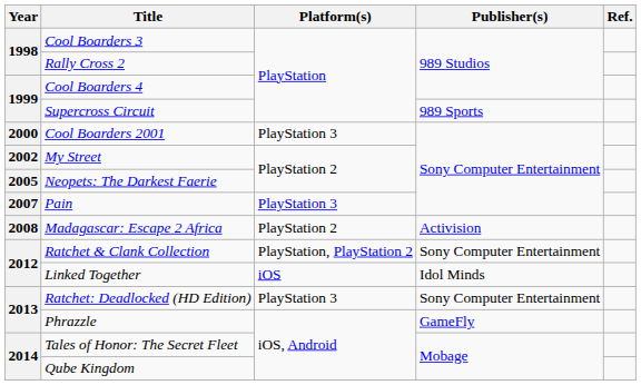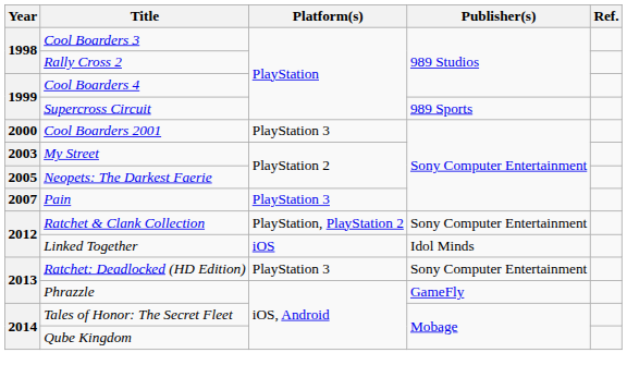My Street | Year: 2002 -> 2003
- row: 2008 | Madagascar: Escape 2 Africa | PlayStation 2 | Activision
